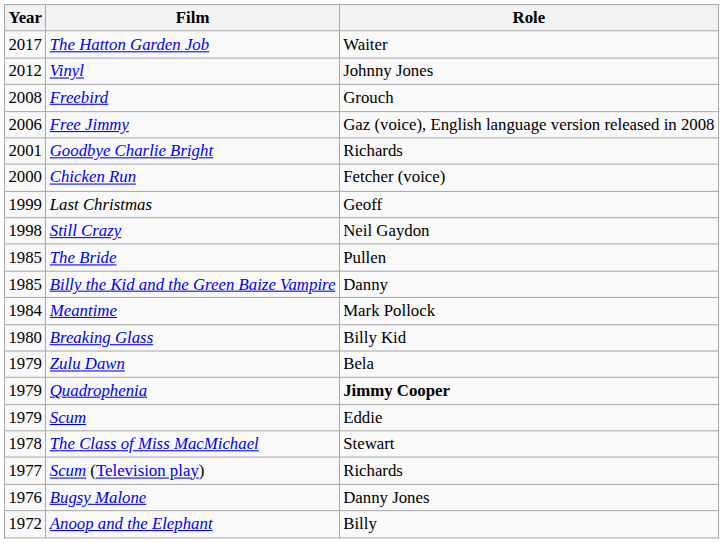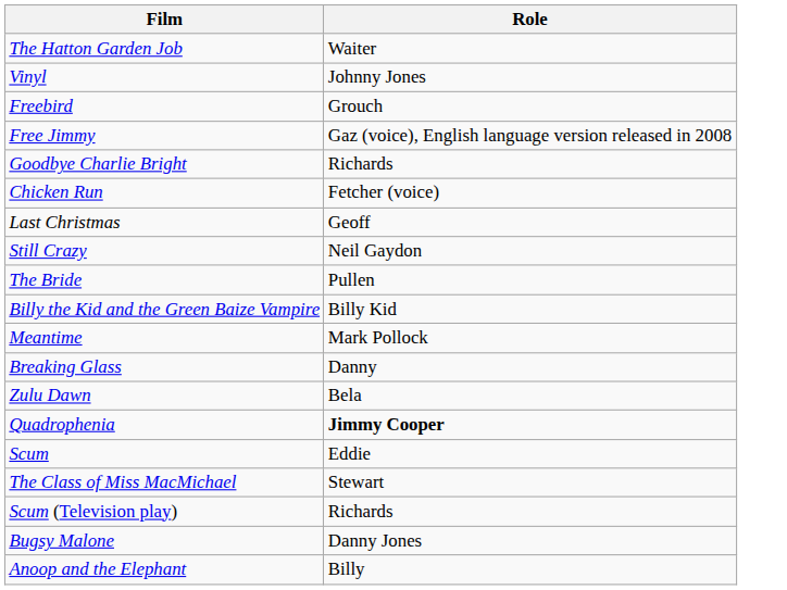- column: Year | 2017 | 2012 | 2008 | 2006 | 2001 | 2000 | 1999 | 1998 | 1985 | 1985 | 1984 | 1980 | 1979 | 1979 | 1979 | 1978 | 1977 | 1976 | 1972
Billy the Kid and the Green Baize Vampire | Role: Danny -> Billy Kid
Breaking Glass | Role: Billy Kid -> Danny
